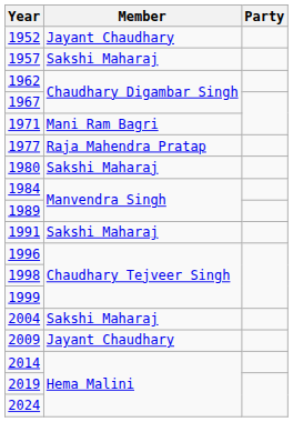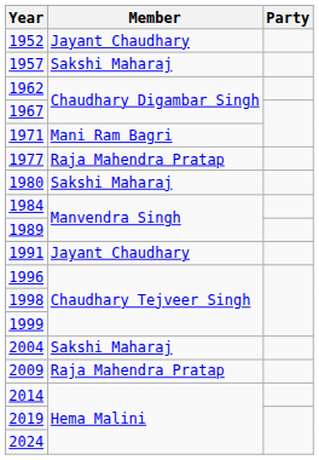1991 | Member: Sakshi Maharaj -> Jayant Chaudhary
2009 | Member: Jayant Chaudhary -> Raja Mahendra Pratap
